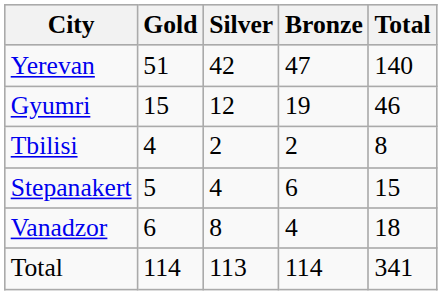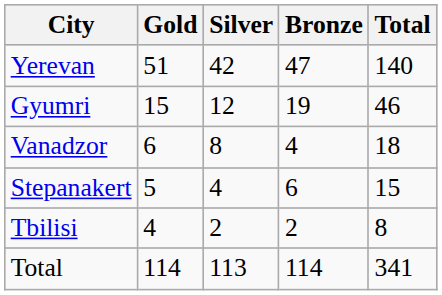rows swapped: Vanadzor <-> Tbilisi
